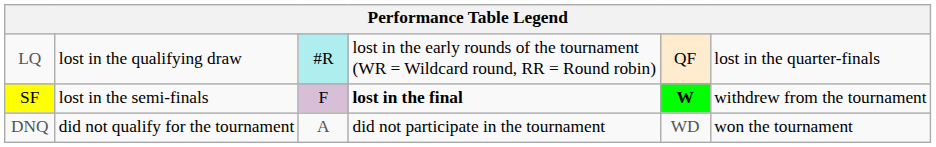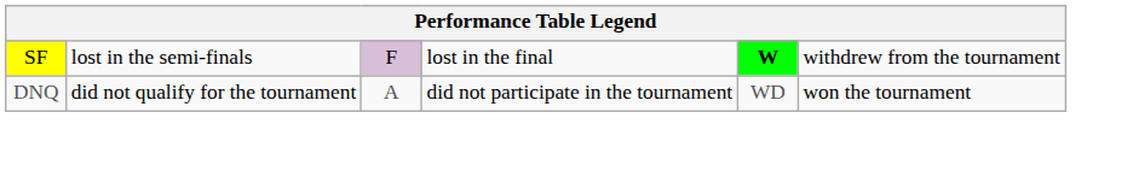- row: LQ | lost in the qualifying draw | #R | lost in the early rounds of the tournament (WR = Wildcard round, RR = Round robin) | QF | lost in the quarter-finals
SF | column 4: bold -> normal
